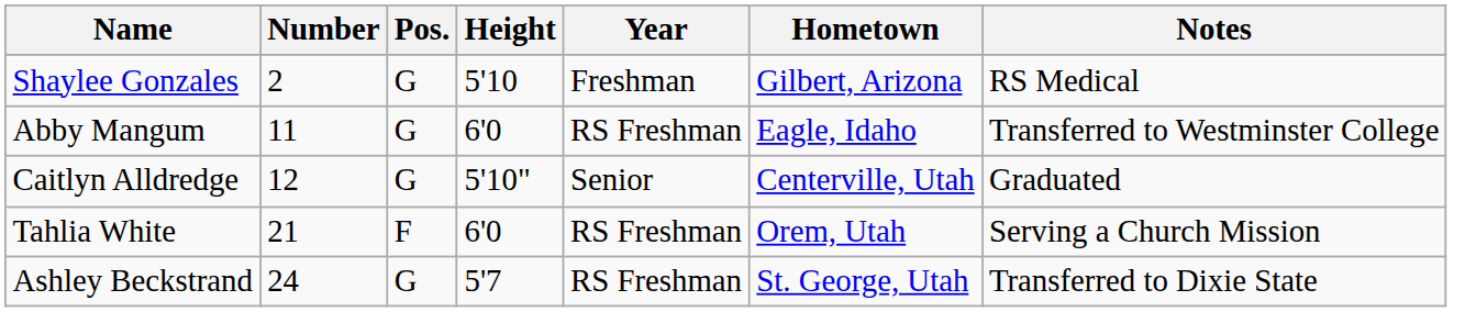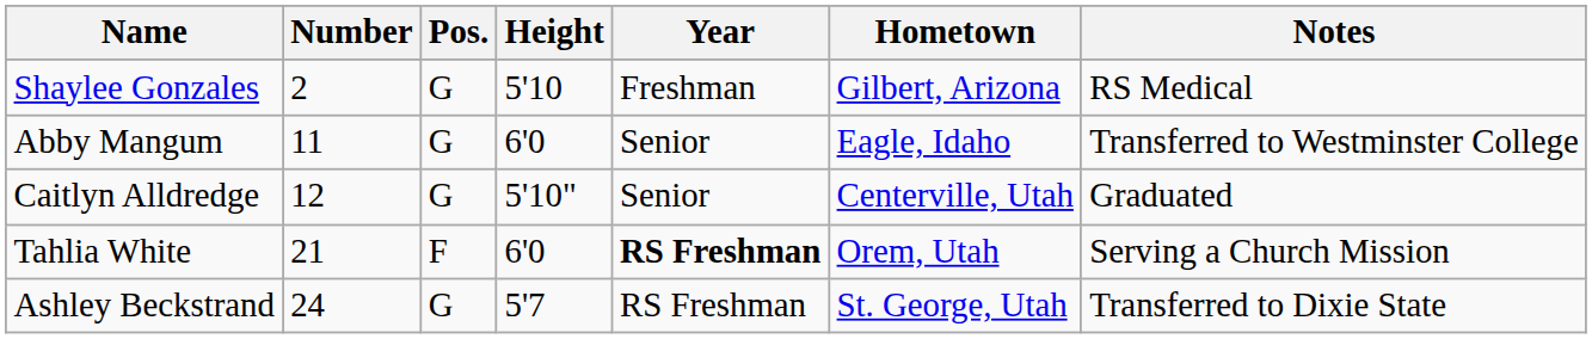Abby Mangum | Year: RS Freshman -> Senior
Tahlia White | Year: normal -> bold
